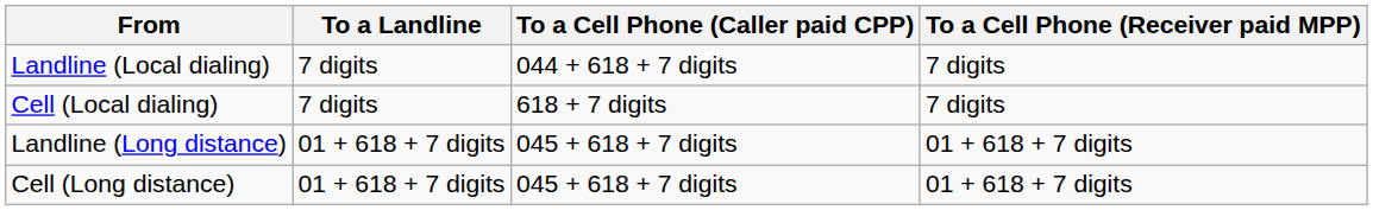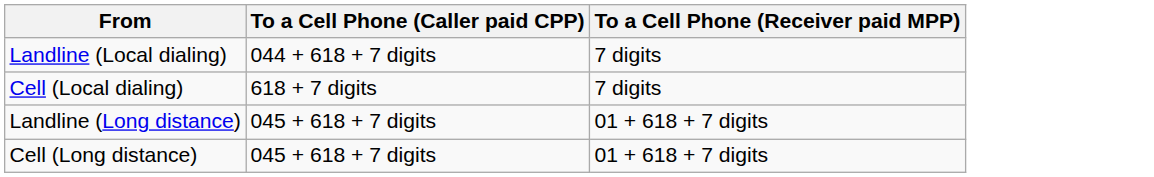- column: To a Landline | 7 digits | 7 digits | 01 + 618 + 7 digits | 01 + 618 + 7 digits
